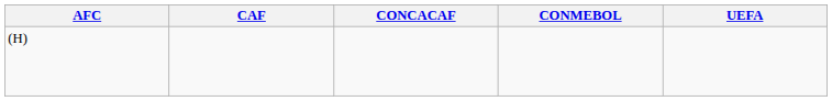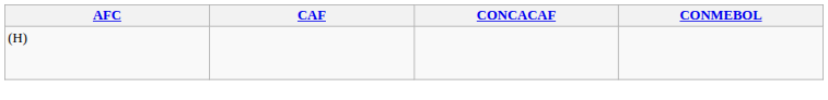- column: UEFA
